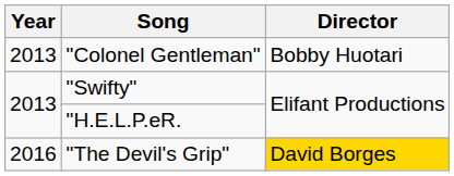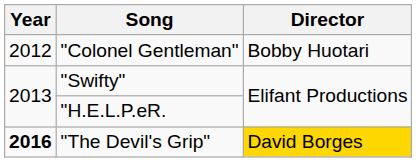"Colonel Gentleman" | Year: 2013 -> 2012
"The Devil's Grip" | Year: normal -> bold
